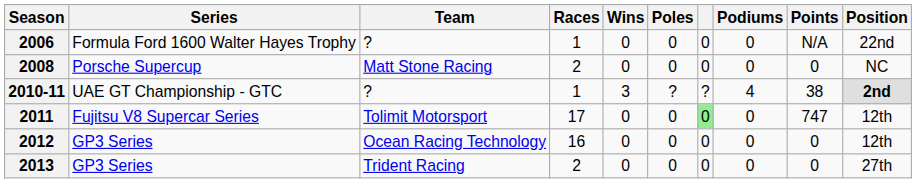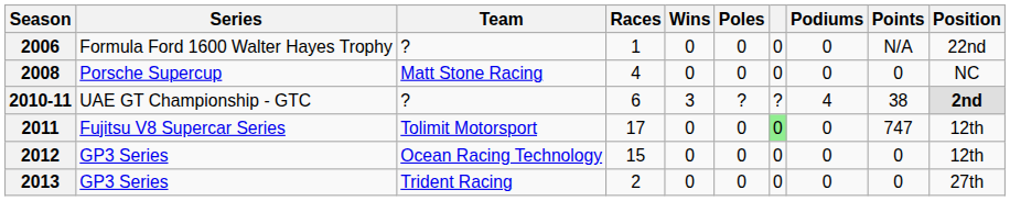2008 | Races: 2 -> 4
2010-11 | Races: 1 -> 6
2012 | Races: 16 -> 15
